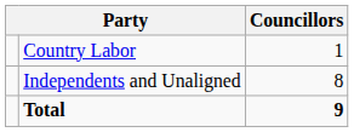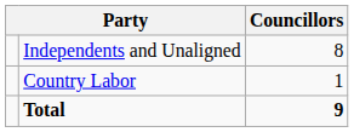rows swapped: Independents and Unaligned <-> Country Labor
